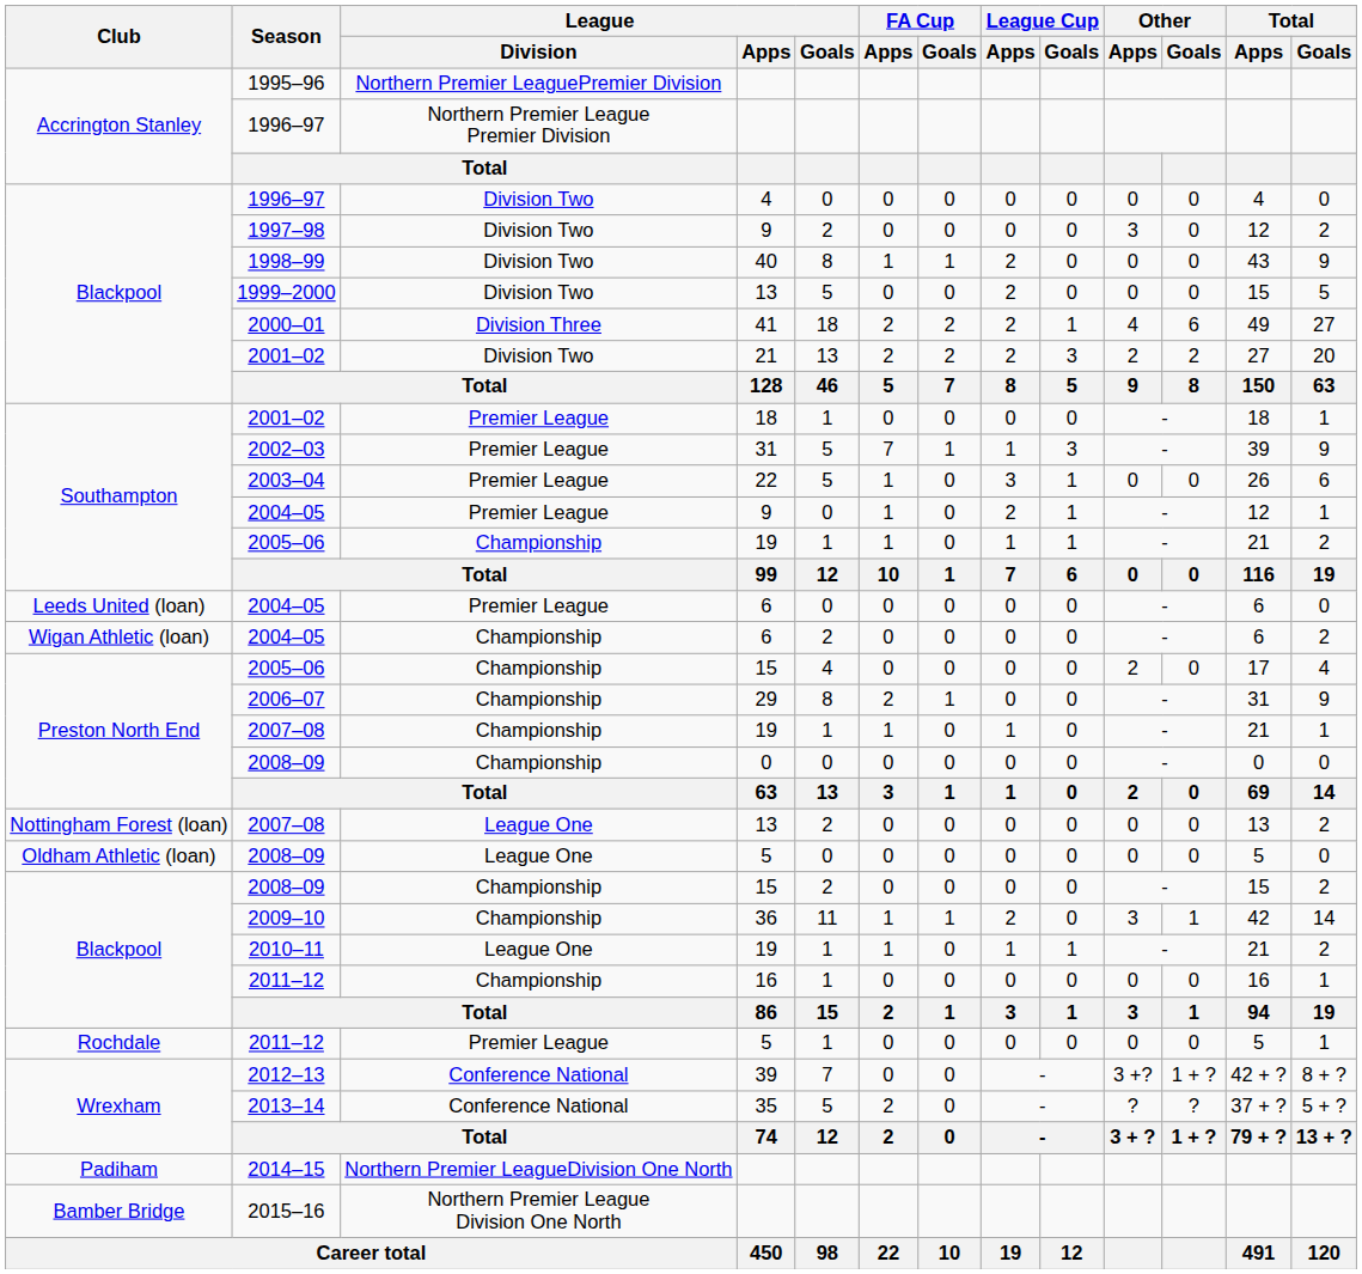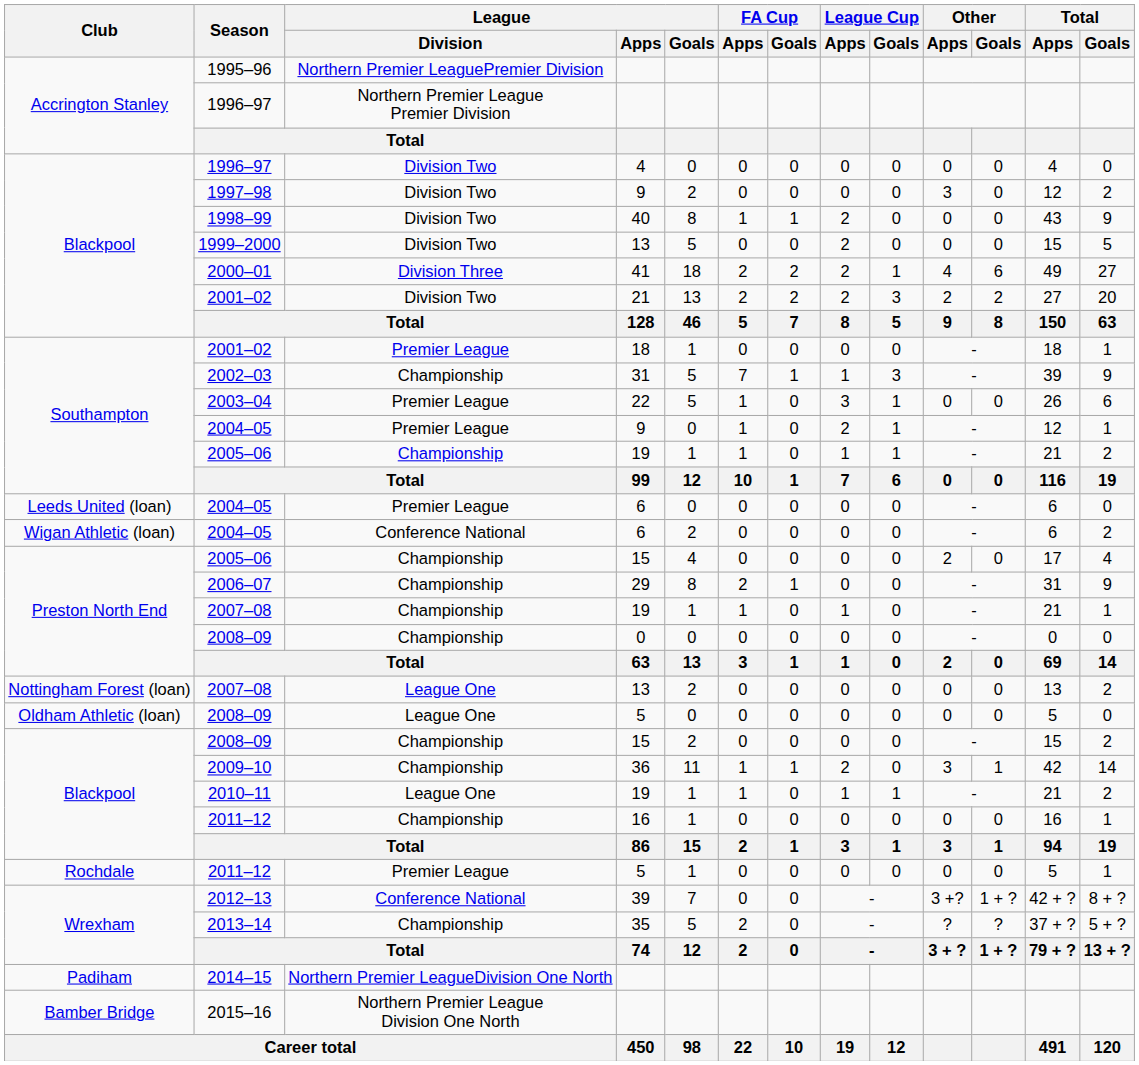2002–03 | League / Division: Premier League -> Championship
Wigan Athletic (loan) / 2004–05 | League / Division: Championship -> Conference National
2013–14 | League / Division: Conference National -> Championship
